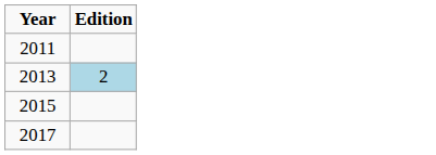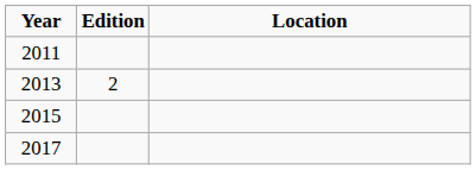+ column: Location
2013 | Edition: lightblue background -> no background
